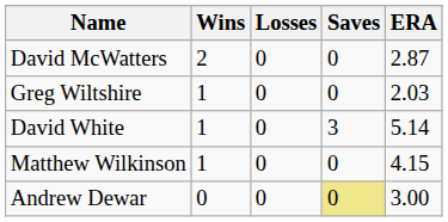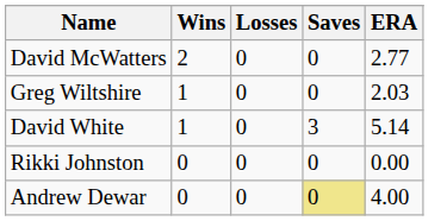David McWatters | ERA: 2.87 -> 2.77
- row: Matthew Wilkinson | 1 | 0 | 0 | 4.15
+ row: Rikki Johnston | 0 | 0 | 0 | 0.00
Andrew Dewar | ERA: 3.00 -> 4.00
